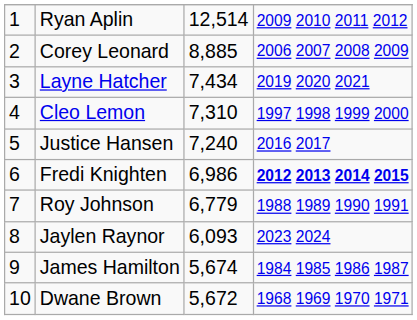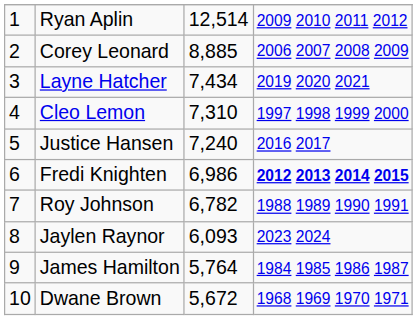Roy Johnson | column 3: 6,779 -> 6,782
James Hamilton | column 3: 5,674 -> 5,764
